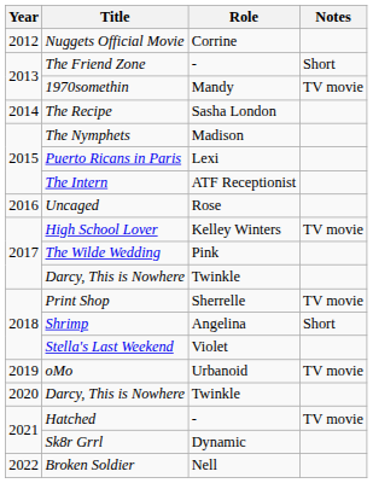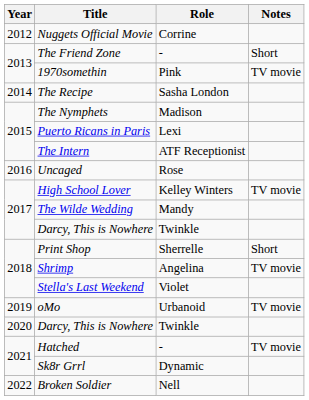1970somethin | Role: Mandy -> Pink
The Wilde Wedding | Role: Pink -> Mandy
Print Shop | Notes: TV movie -> Short
Shrimp | Notes: Short -> TV movie
